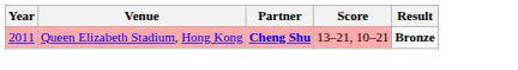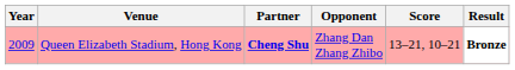+ column: Opponent | Zhang Dan Zhang Zhibo
Queen Elizabeth Stadium, Hong Kong | Year: 2011 -> 2009
